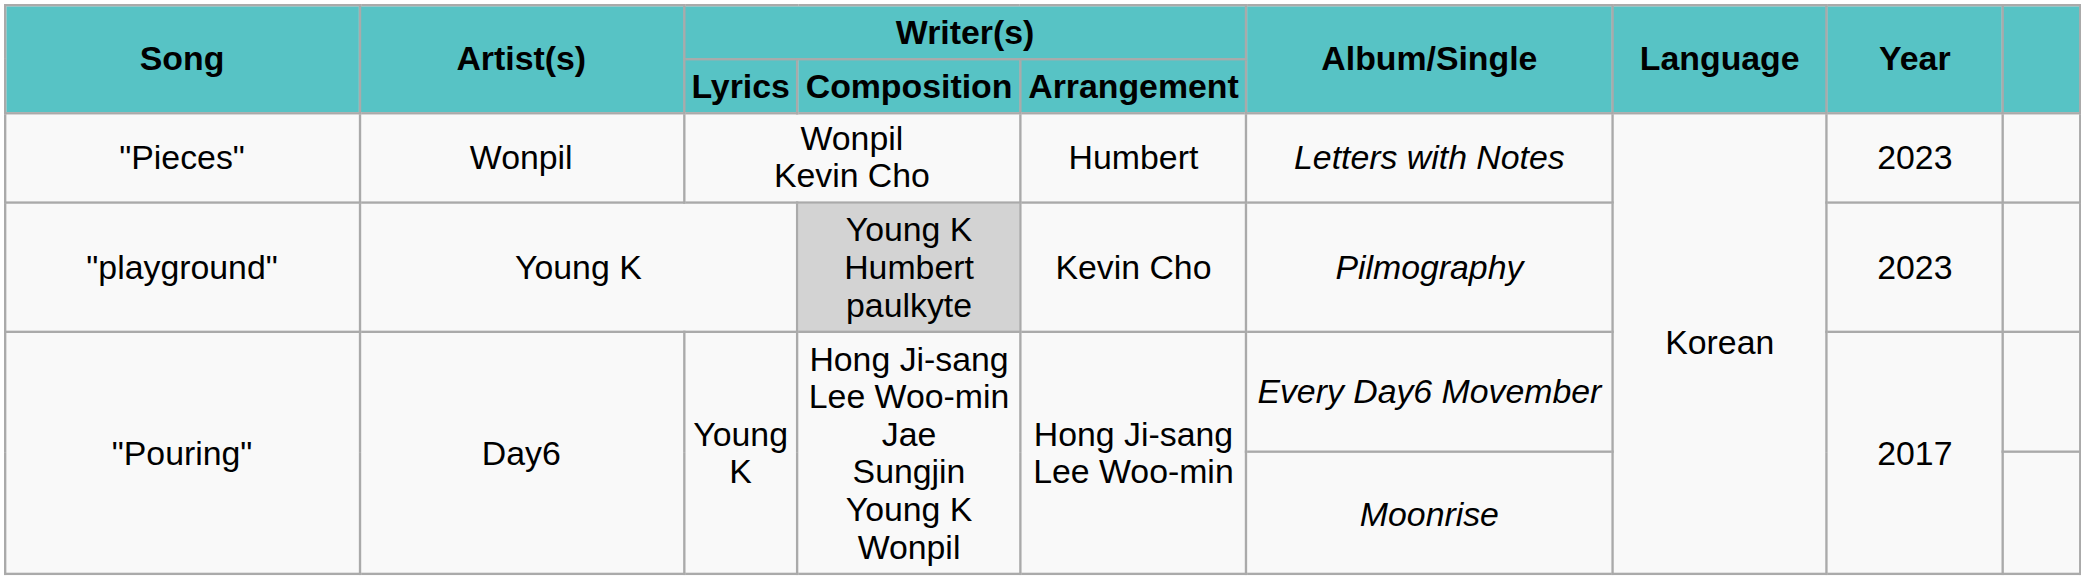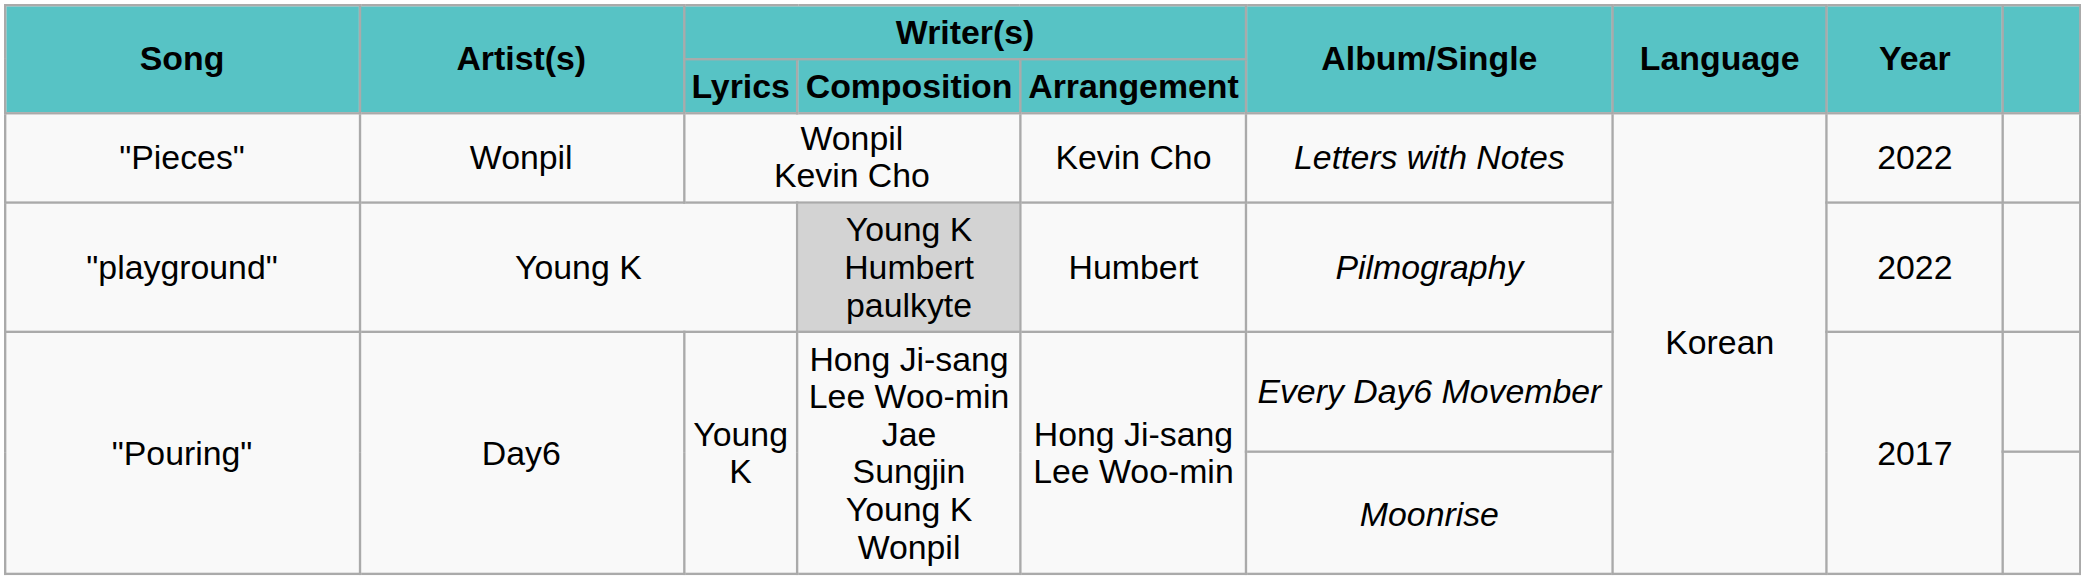"Pieces" | Writer(s) / Arrangement: Humbert -> Kevin Cho
"Pieces" | Year: 2023 -> 2022
"playground" | Writer(s) / Arrangement: Kevin Cho -> Humbert
"playground" | Year: 2023 -> 2022
